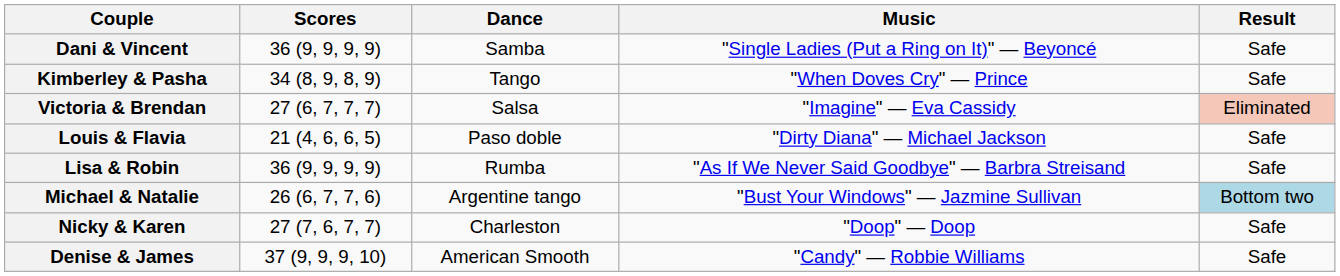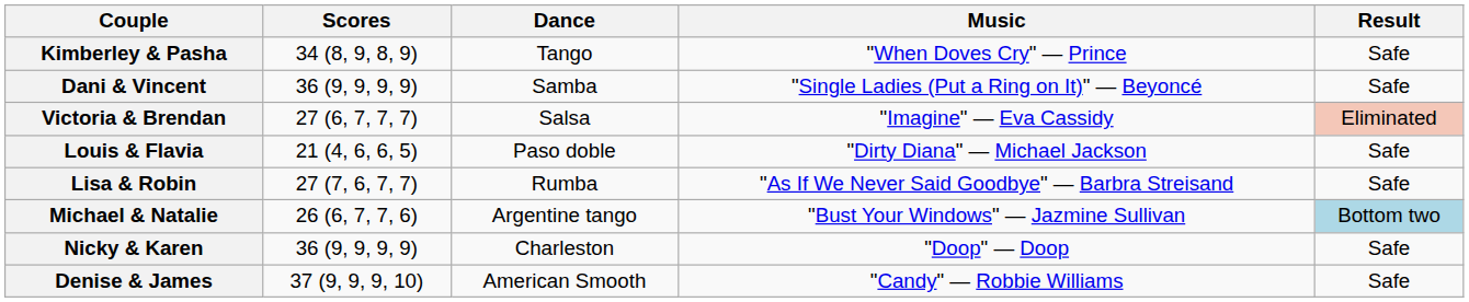rows swapped: Dani & Vincent <-> Kimberley & Pasha
Lisa & Robin | Scores: 36 (9, 9, 9, 9) -> 27 (7, 6, 7, 7)
Nicky & Karen | Scores: 27 (7, 6, 7, 7) -> 36 (9, 9, 9, 9)
